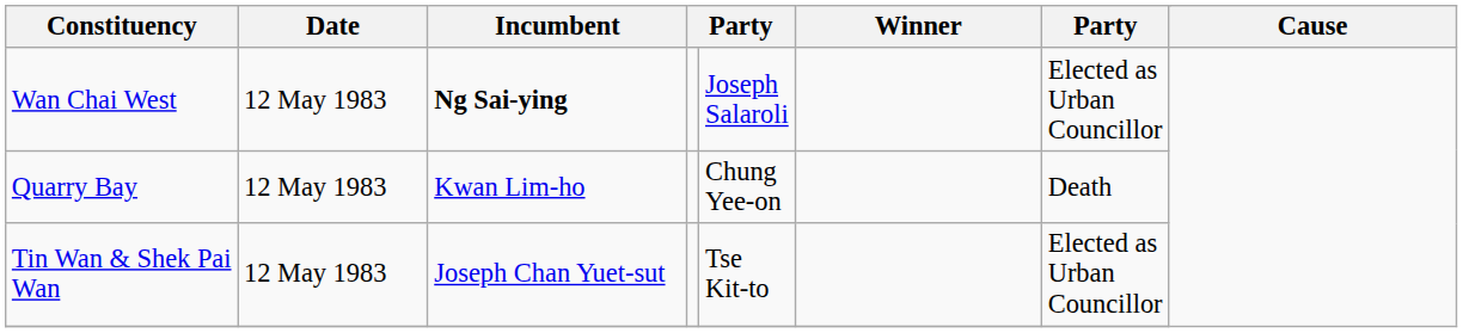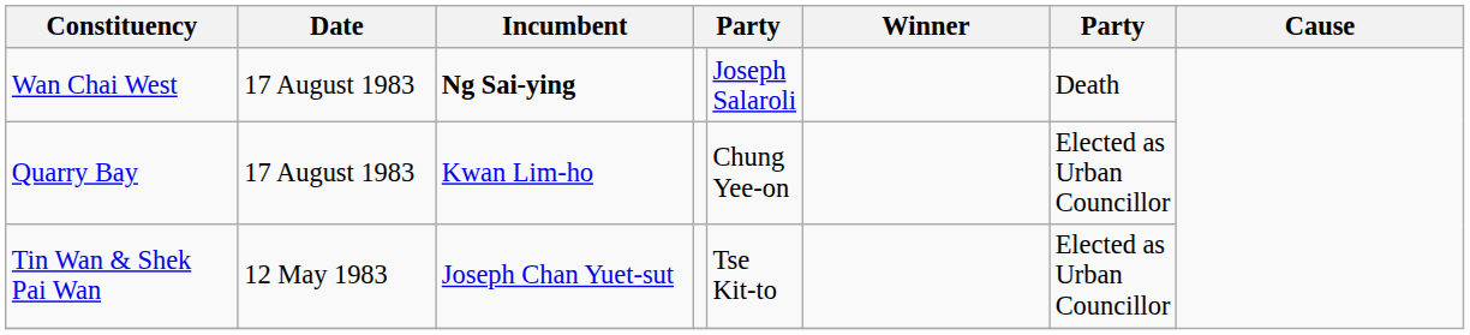Wan Chai West | Date: 12 May 1983 -> 17 August 1983
Wan Chai West | column 7: Elected as Urban Councillor -> Death
Quarry Bay | Date: 12 May 1983 -> 17 August 1983
Quarry Bay | column 7: Death -> Elected as Urban Councillor
